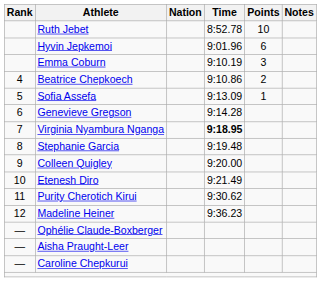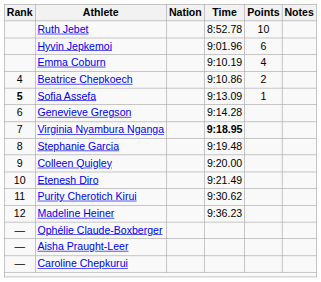Emma Coburn | Points: 3 -> 4
Sofia Assefa | Rank: normal -> bold
